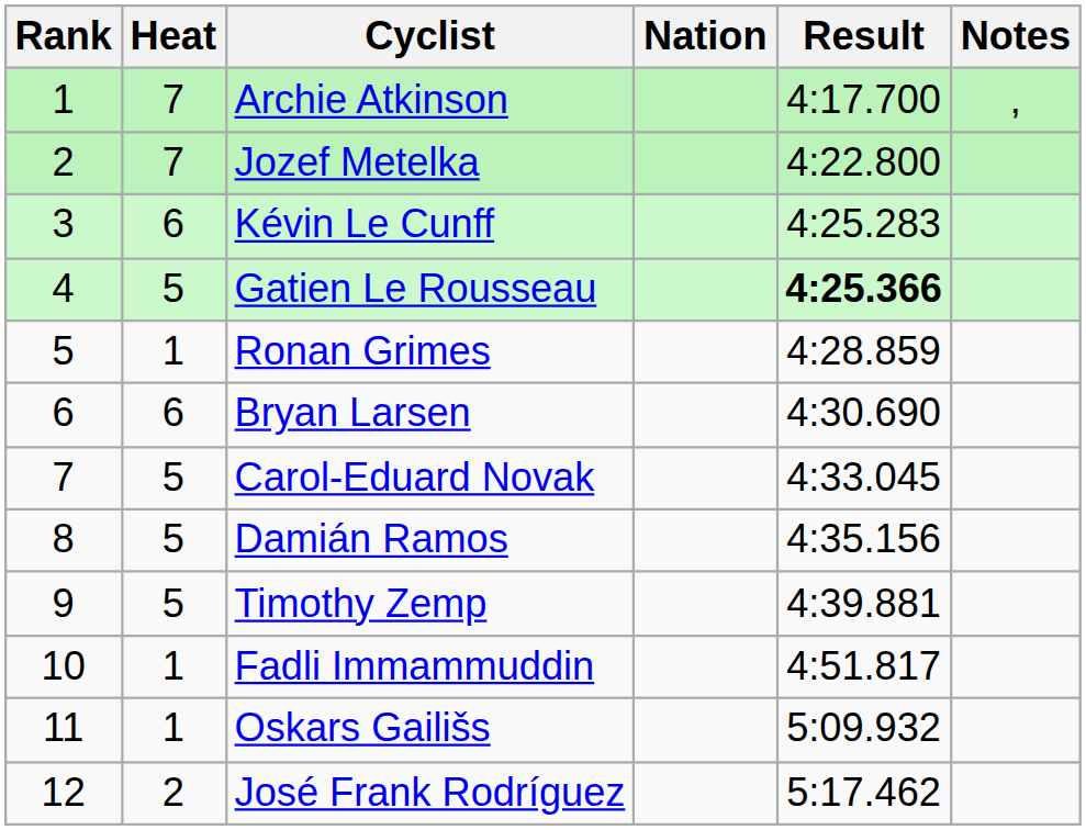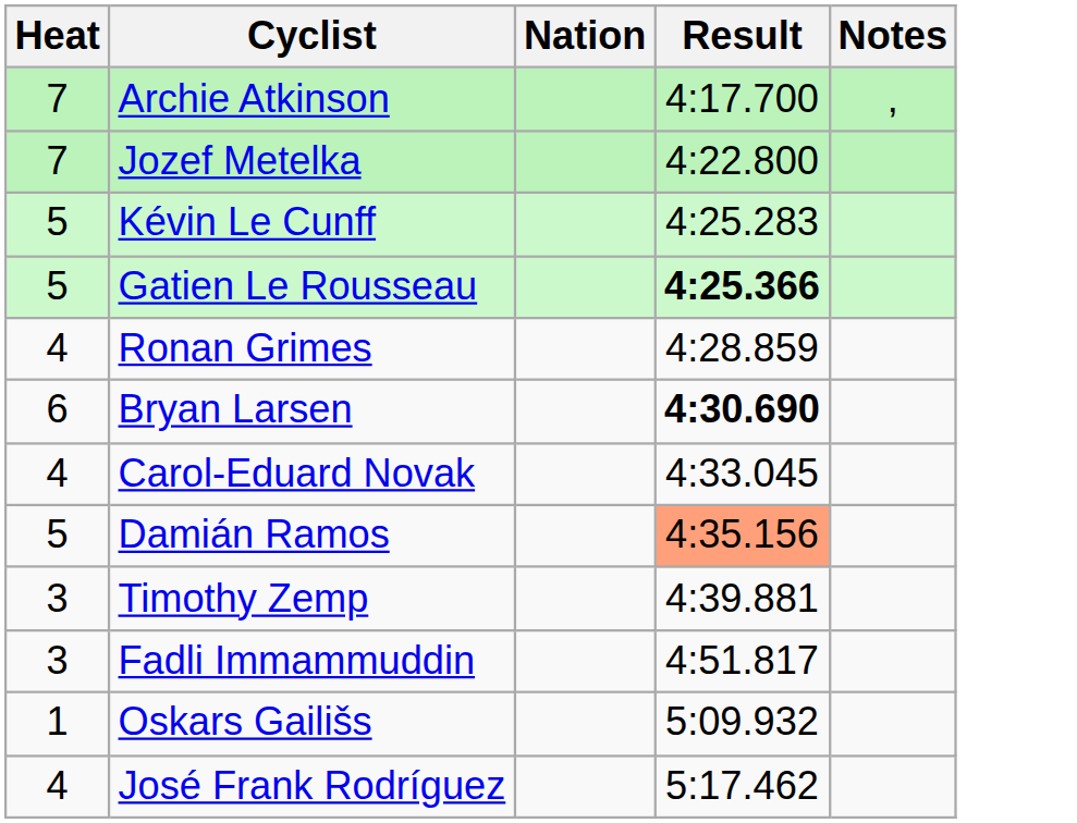- column: Rank | 1 | 2 | 3 | 4 | 5 | 6 | 7 | 8 | 9 | 10 | 11 | 12
Kévin Le Cunff | Heat: 6 -> 5
Ronan Grimes | Heat: 1 -> 4
Bryan Larsen | Result: normal -> bold
Carol-Eduard Novak | Heat: 5 -> 4
Damián Ramos | Result: no background -> lightsalmon background
Timothy Zemp | Heat: 5 -> 3
Fadli Immammuddin | Heat: 1 -> 3
José Frank Rodríguez | Heat: 2 -> 4
